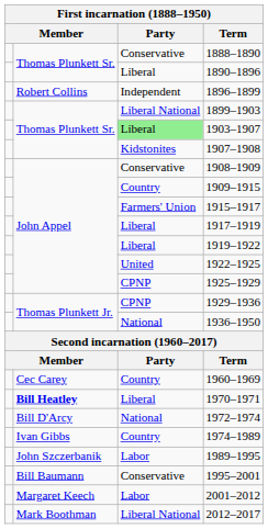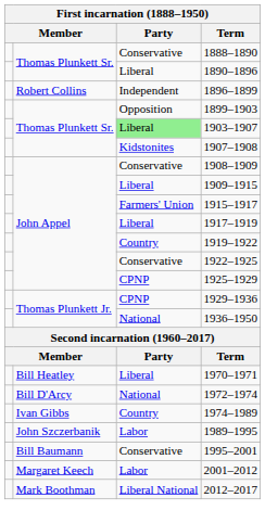1899–1903 | Party: Liberal National -> Opposition
1909–1915 | Party: Country -> Liberal
1919–1922 | Party: Liberal -> Country
1922–1925 | Party: United -> Conservative
- row: Cec Carey | Country | 1960–1969
1970–1971 | column 2: bold -> normal
